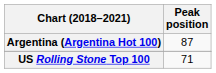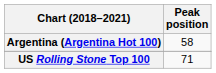Argentina (Argentina Hot 100) | Peak position: 87 -> 58
